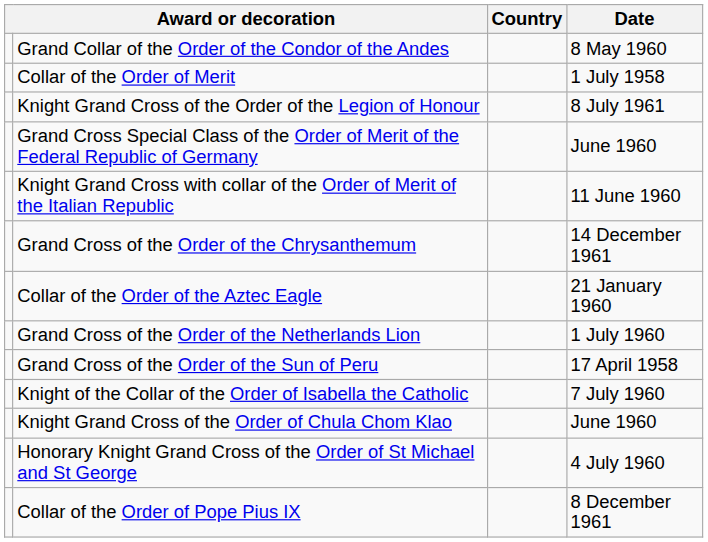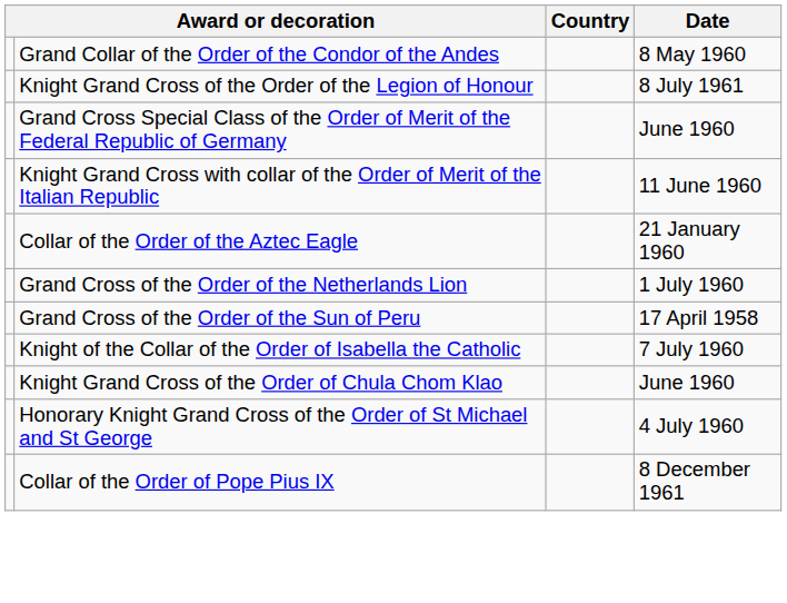- row: Collar of the Order of Merit | 1 July 1958
- row: Grand Cross of the Order of the Chrysanthemum | 14 December 1961
